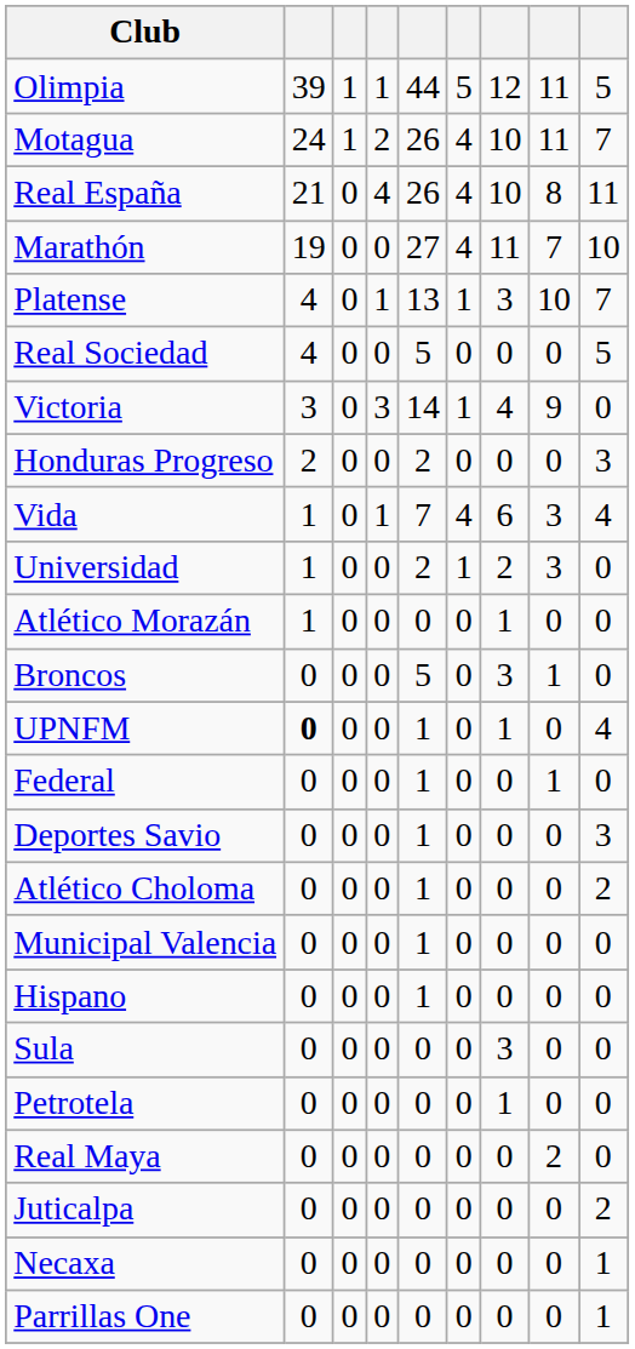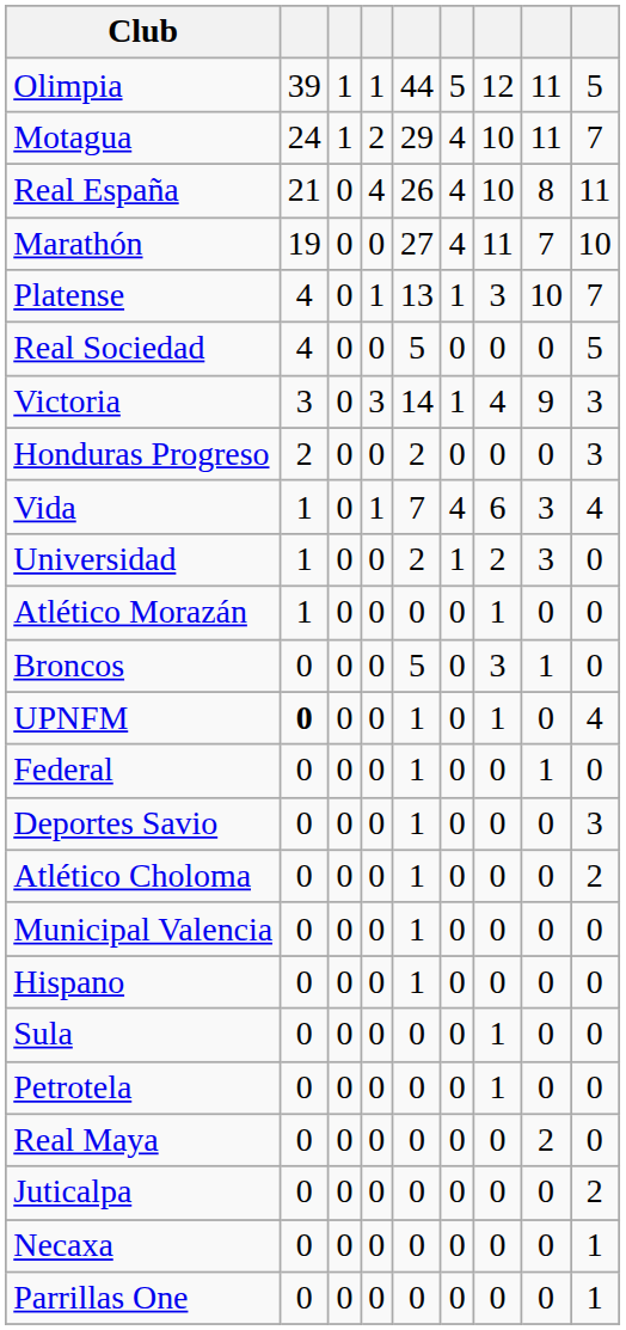Motagua | column 5: 26 -> 29
Victoria | column 9: 0 -> 3
Sula | column 7: 3 -> 1
